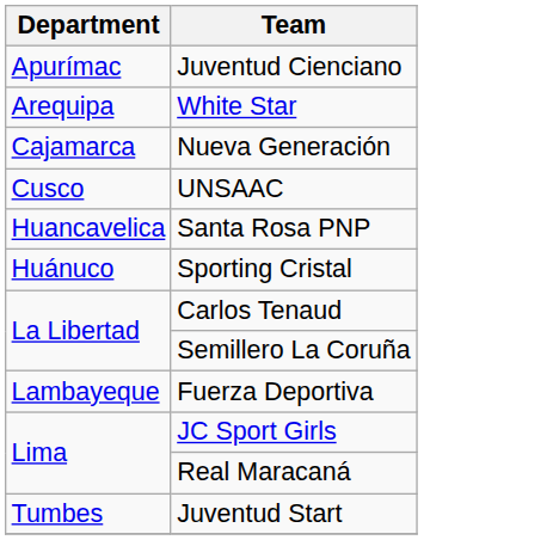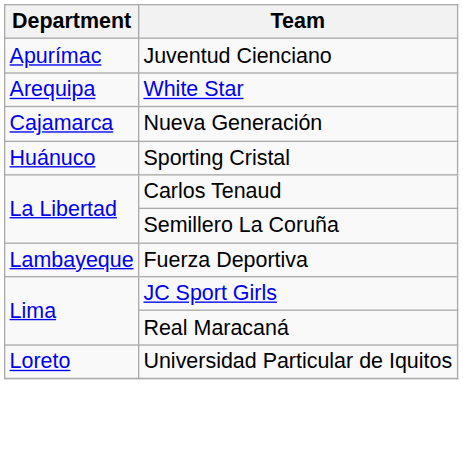- row: Cusco | UNSAAC
- row: Huancavelica | Santa Rosa PNP
+ row: Loreto | Universidad Particular de Iquitos
- row: Tumbes | Juventud Start
